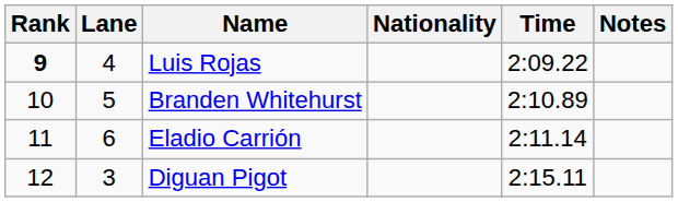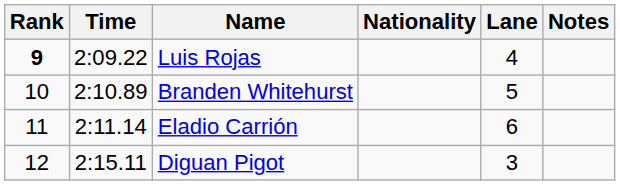columns swapped: Lane <-> Time
